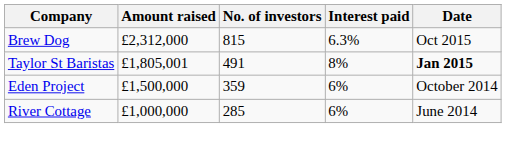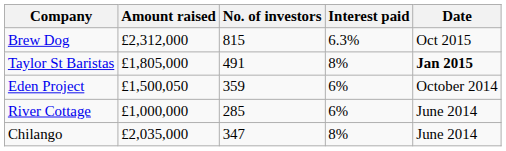Taylor St Baristas | Amount raised: £1,805,001 -> £1,805,000
Eden Project | Amount raised: £1,500,000 -> £1,500,050
+ row: Chilango | £2,035,000 | 347 | 8% | June 2014
